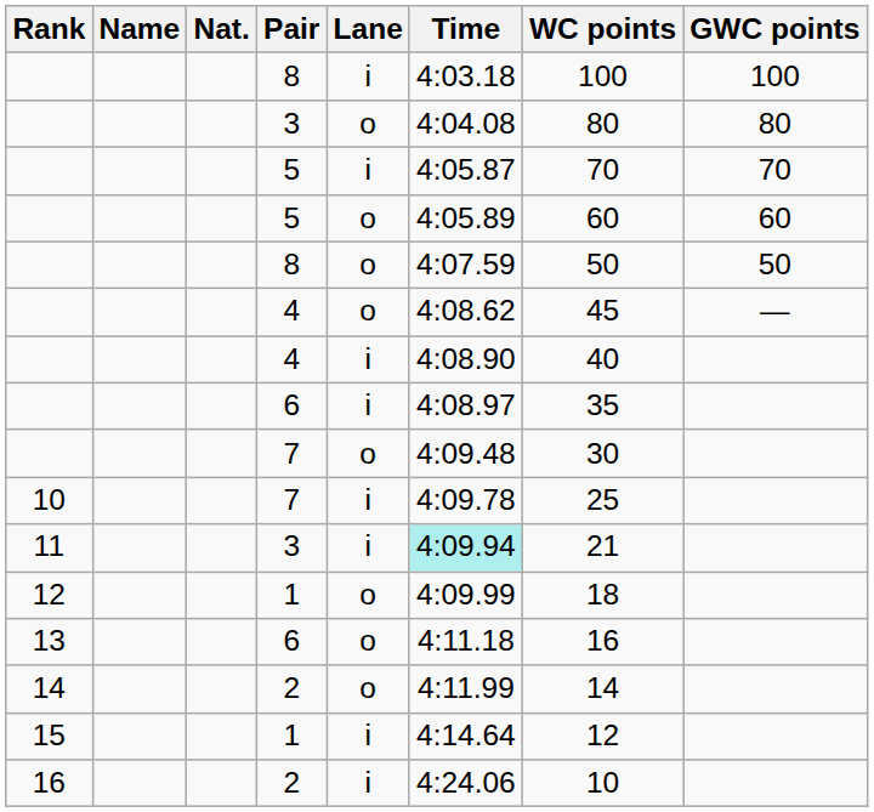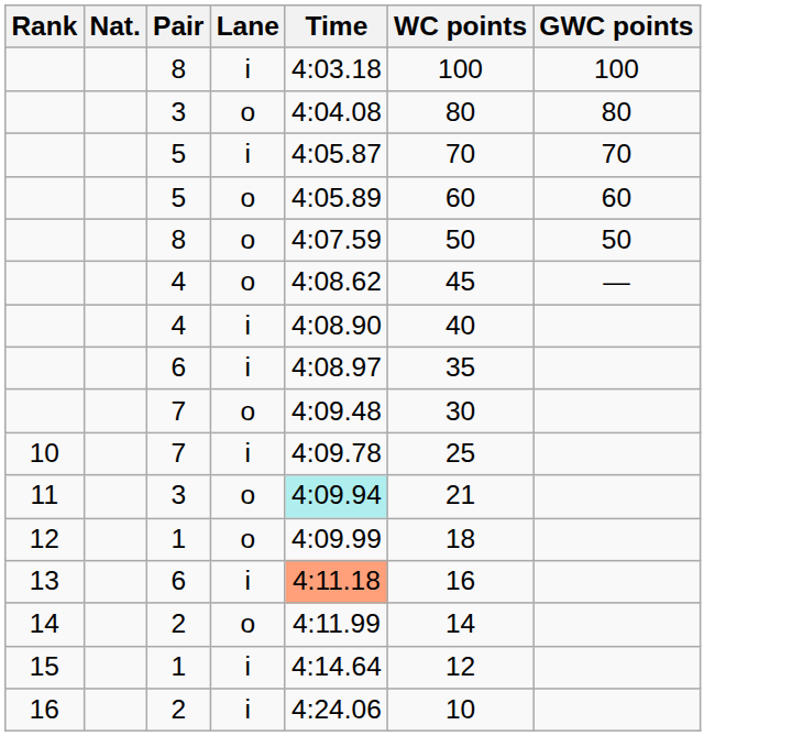- column: Name
11 | Lane: i -> o
13 | Lane: o -> i
13 | Time: no background -> lightsalmon background
